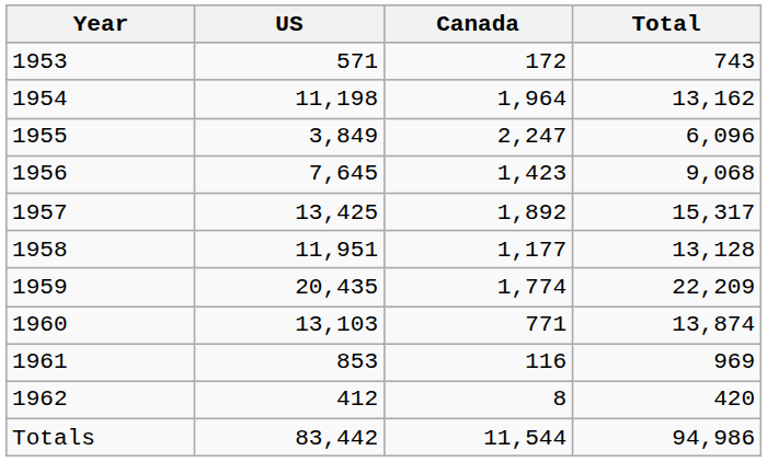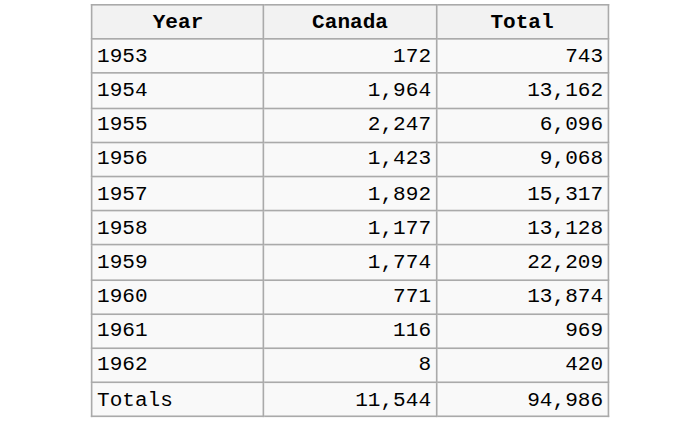- column: US | 571 | 11,198 | 3,849 | 7,645 | 13,425 | 11,951 | 20,435 | 13,103 | 853 | 412 | 83,442
